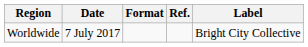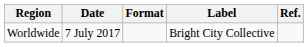columns swapped: Label <-> Ref.
